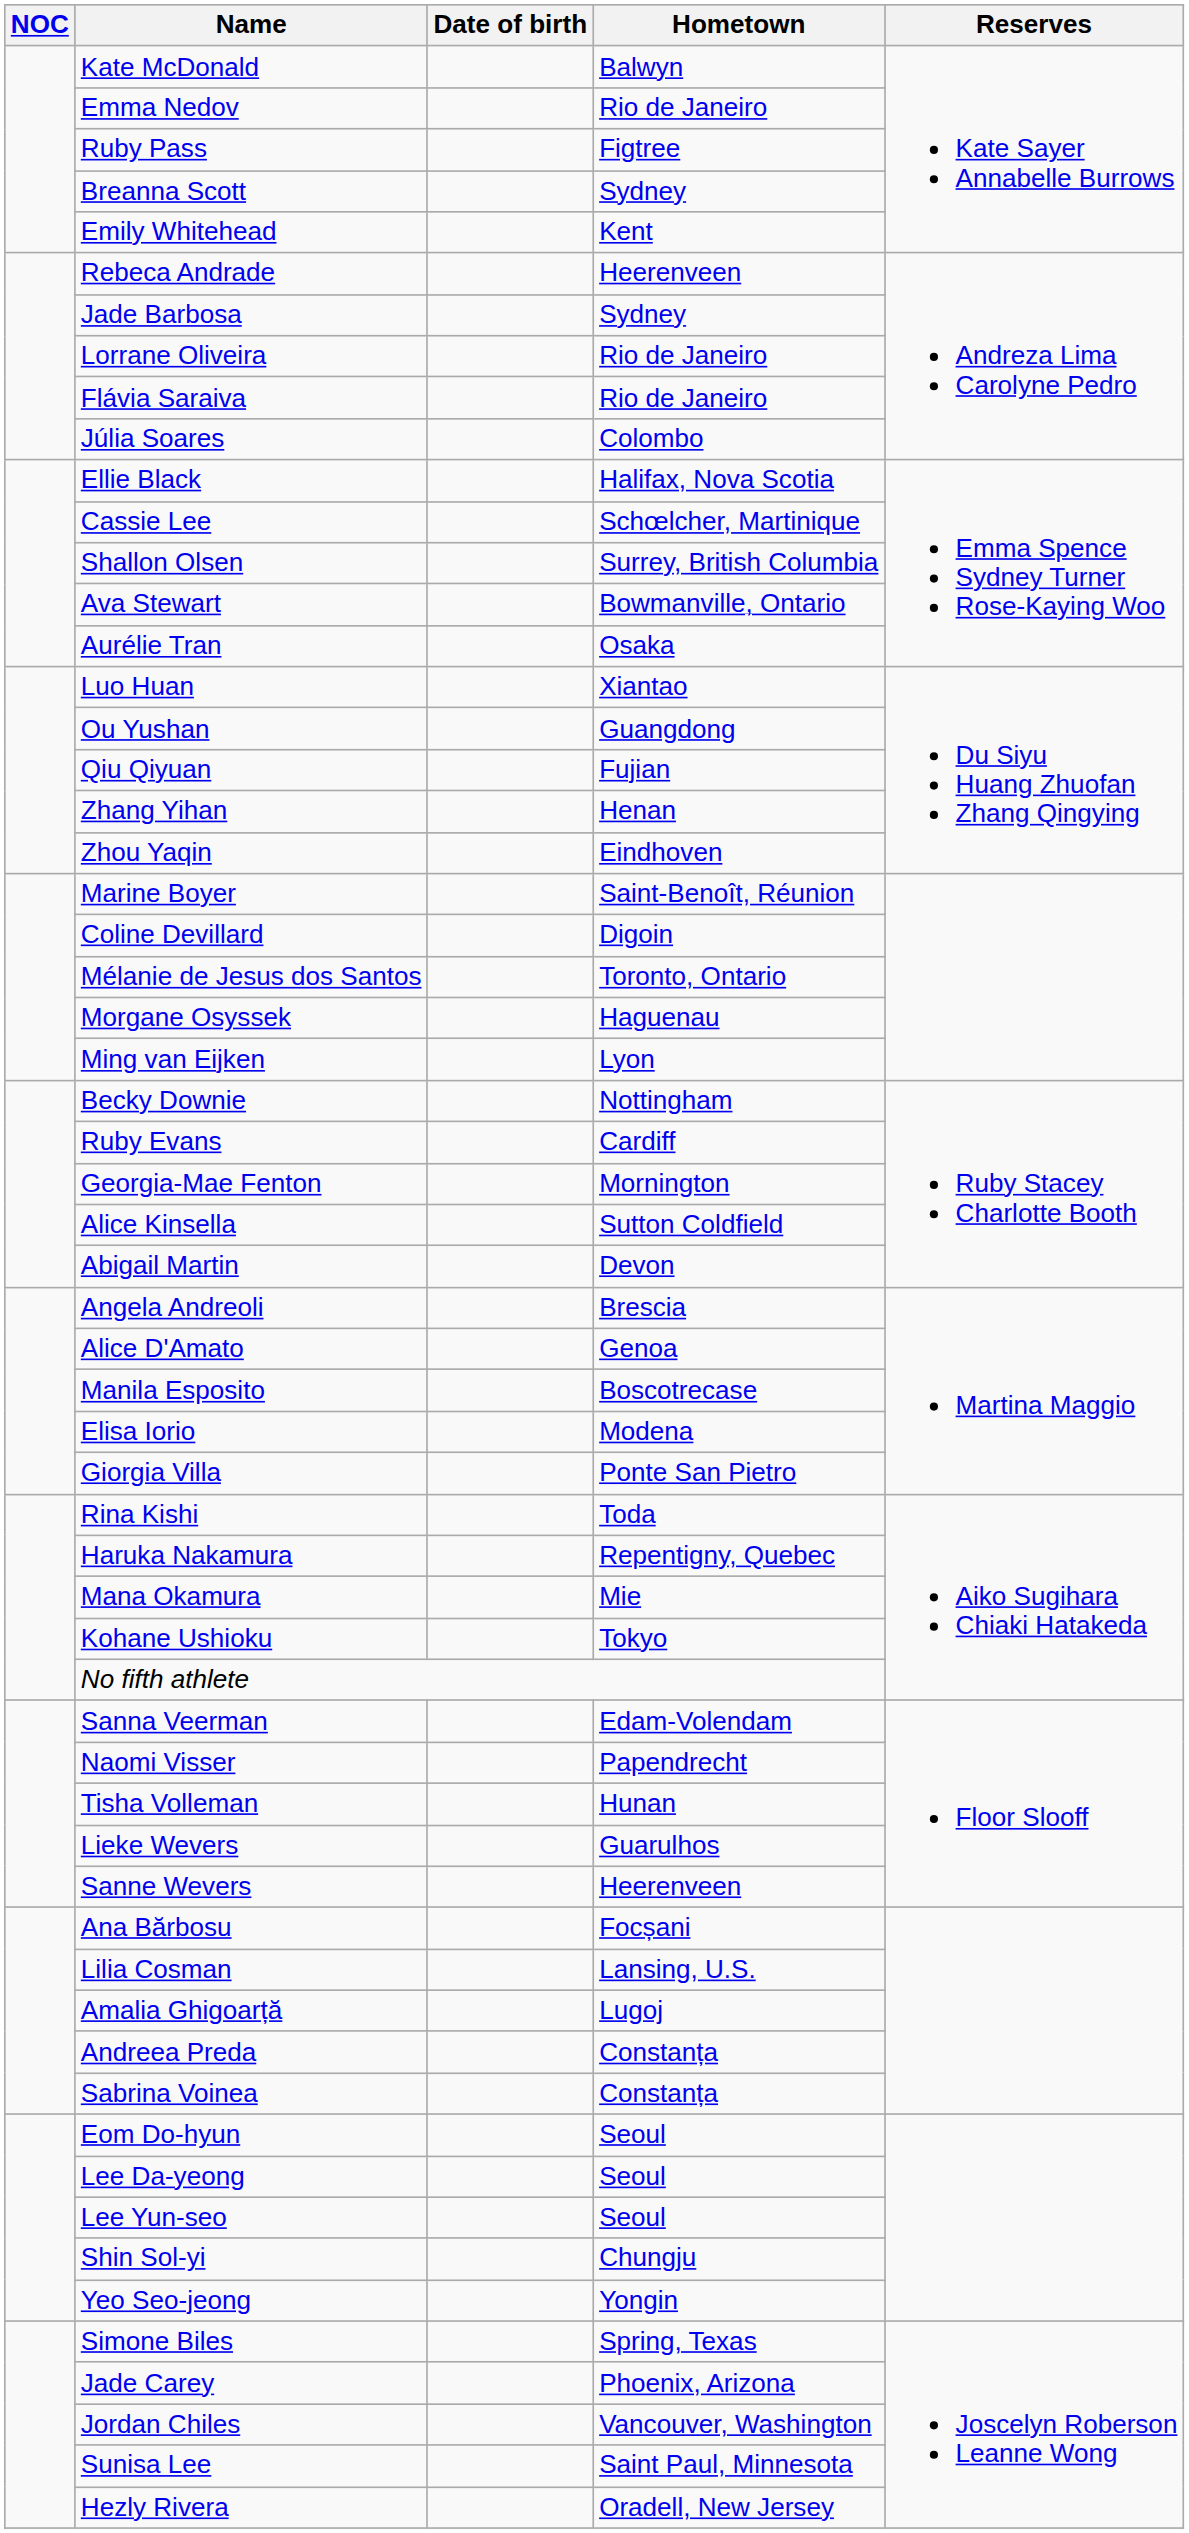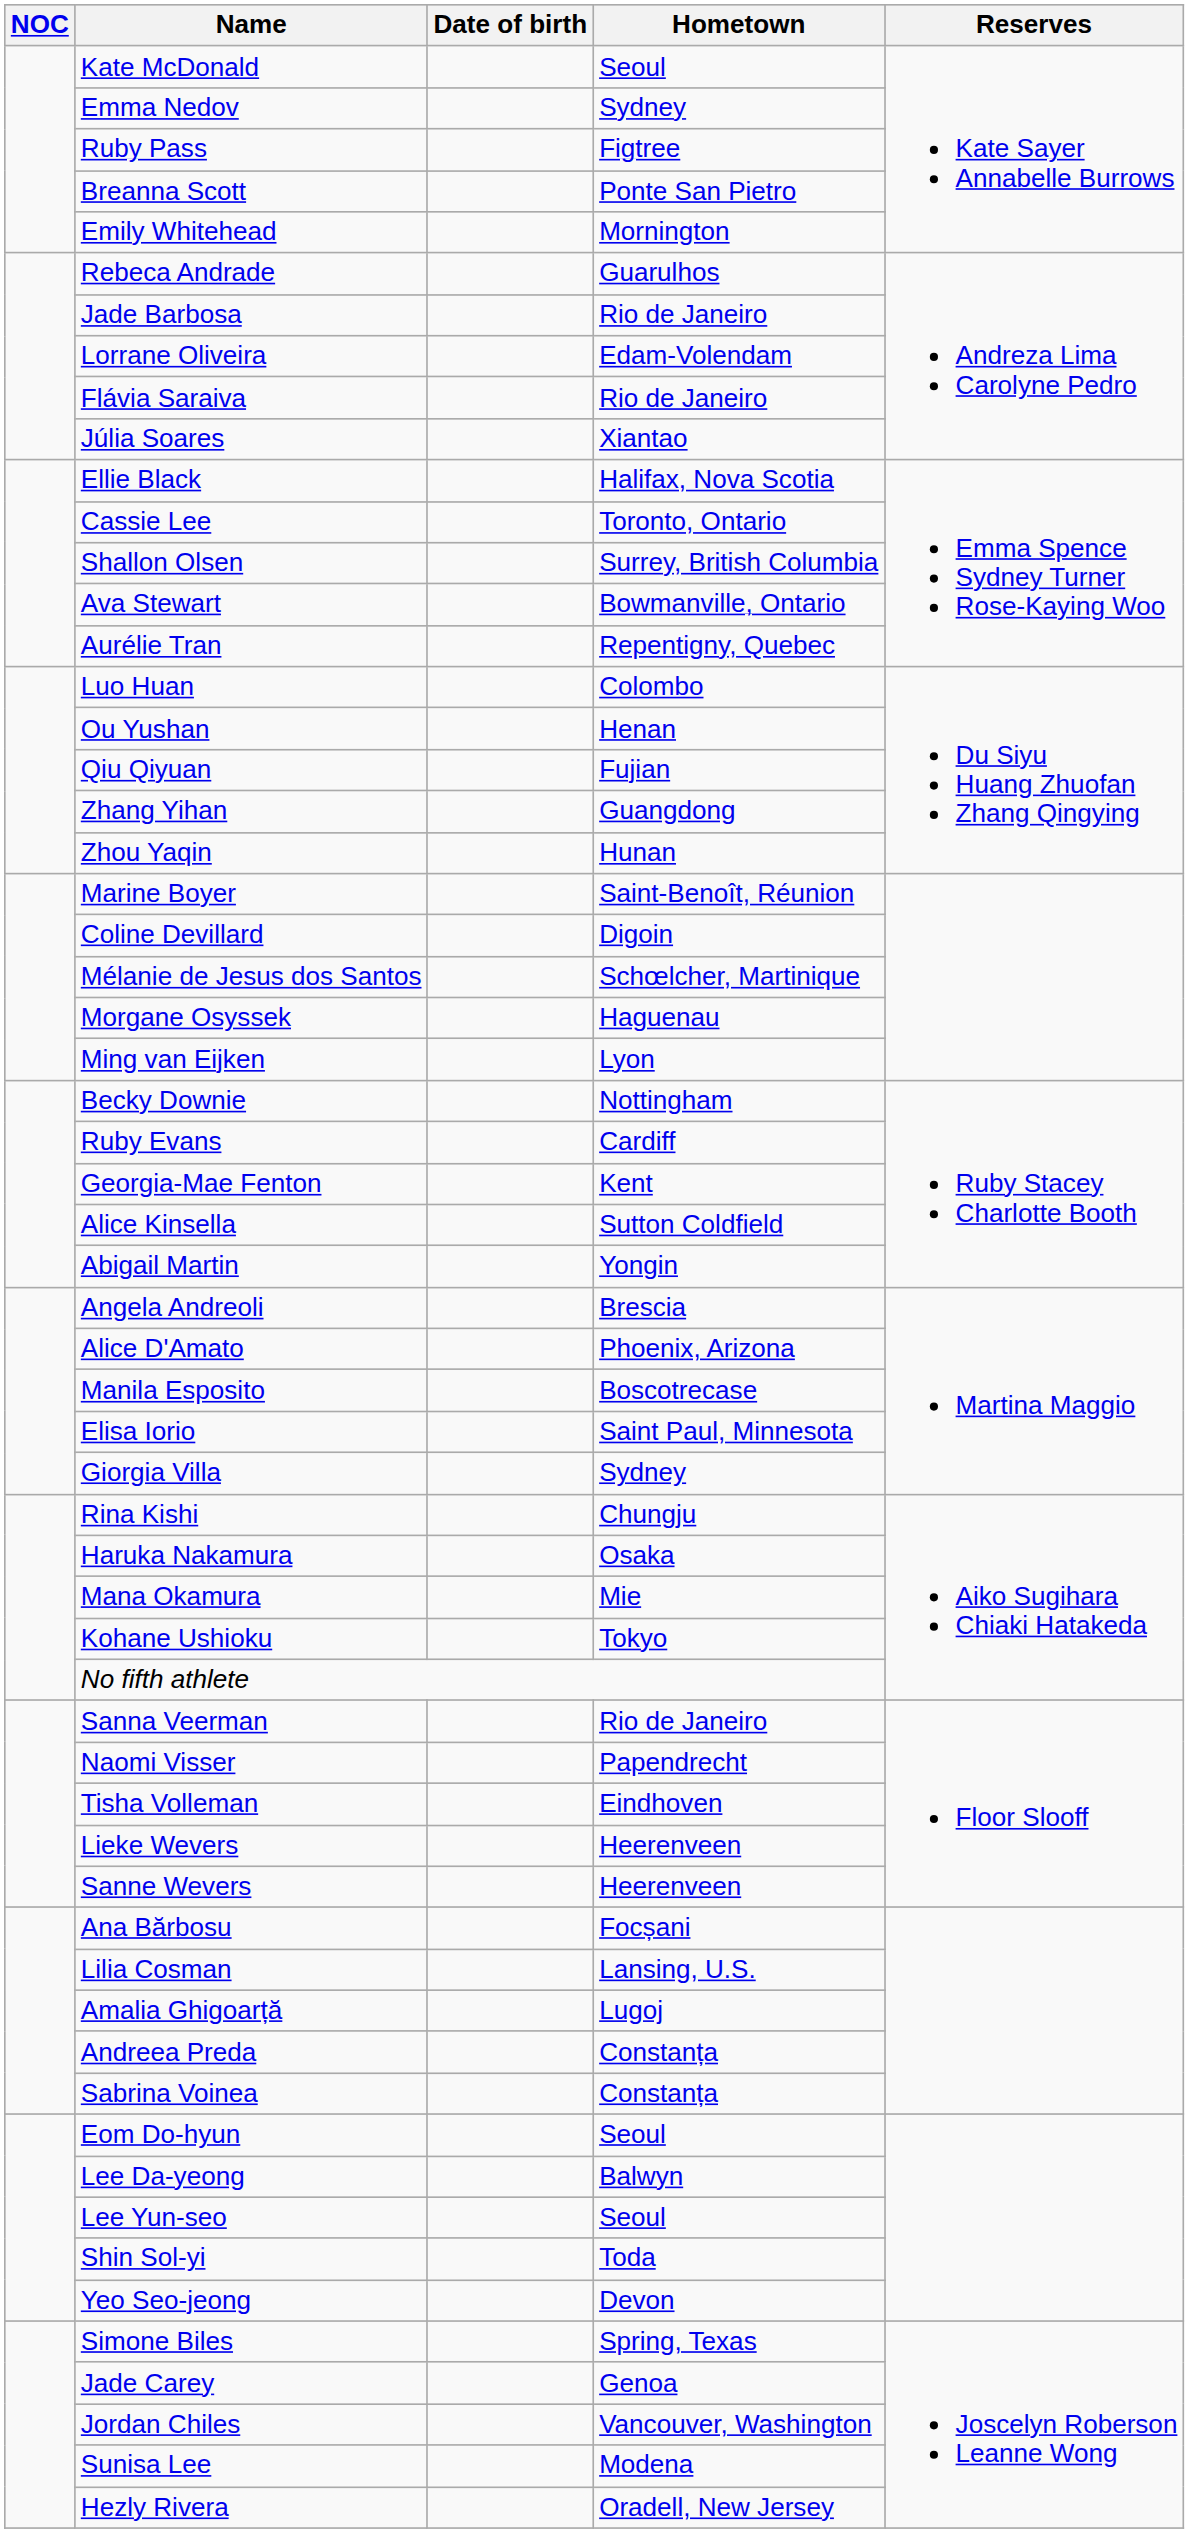Kate McDonald | Hometown: Balwyn -> Seoul
Emma Nedov | Hometown: Rio de Janeiro -> Sydney
Breanna Scott | Hometown: Sydney -> Ponte San Pietro
Emily Whitehead | Hometown: Kent -> Mornington
Rebeca Andrade | Hometown: Heerenveen -> Guarulhos
Jade Barbosa | Hometown: Sydney -> Rio de Janeiro
Lorrane Oliveira | Hometown: Rio de Janeiro -> Edam-Volendam
Júlia Soares | Hometown: Colombo -> Xiantao
Cassie Lee | Hometown: Schœlcher, Martinique -> Toronto, Ontario
Aurélie Tran | Hometown: Osaka -> Repentigny, Quebec
Luo Huan | Hometown: Xiantao -> Colombo
Ou Yushan | Hometown: Guangdong -> Henan
Zhang Yihan | Hometown: Henan -> Guangdong
Zhou Yaqin | Hometown: Eindhoven -> Hunan
Mélanie de Jesus dos Santos | Hometown: Toronto, Ontario -> Schœlcher, Martinique
Georgia-Mae Fenton | Hometown: Mornington -> Kent
Abigail Martin | Hometown: Devon -> Yongin
Alice D'Amato | Hometown: Genoa -> Phoenix, Arizona
Elisa Iorio | Hometown: Modena -> Saint Paul, Minnesota
Giorgia Villa | Hometown: Ponte San Pietro -> Sydney
Rina Kishi | Hometown: Toda -> Chungju
Haruka Nakamura | Hometown: Repentigny, Quebec -> Osaka
Sanna Veerman | Hometown: Edam-Volendam -> Rio de Janeiro
Tisha Volleman | Hometown: Hunan -> Eindhoven
Lieke Wevers | Hometown: Guarulhos -> Heerenveen
Lee Da-yeong | Hometown: Seoul -> Balwyn
Shin Sol-yi | Hometown: Chungju -> Toda
Yeo Seo-jeong | Hometown: Yongin -> Devon
Jade Carey | Hometown: Phoenix, Arizona -> Genoa
Sunisa Lee | Hometown: Saint Paul, Minnesota -> Modena
